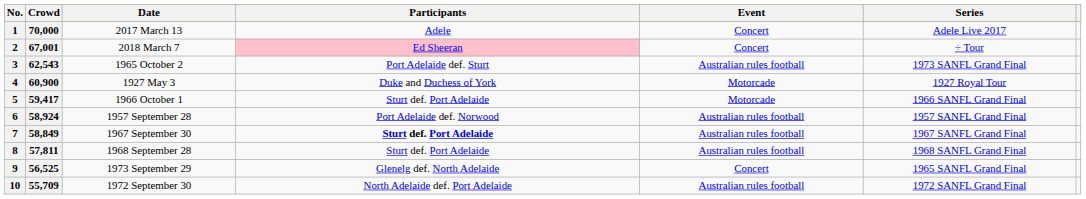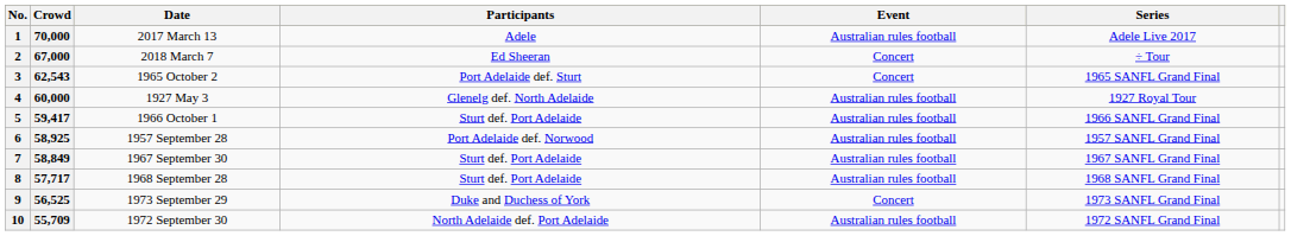1 | Event: Concert -> Australian rules football
2 | Crowd: 67,001 -> 67,000
2 | Participants: pink background -> no background
3 | Event: Australian rules football -> Concert
3 | Series: 1973 SANFL Grand Final -> 1965 SANFL Grand Final
4 | Crowd: 60,900 -> 60,000
4 | Participants: Duke and Duchess of York -> Glenelg def. North Adelaide
4 | Event: Motorcade -> Australian rules football
5 | Event: Motorcade -> Australian rules football
6 | Crowd: 58,924 -> 58,925
7 | Participants: bold -> normal
8 | Crowd: 57,811 -> 57,717
9 | Participants: Glenelg def. North Adelaide -> Duke and Duchess of York
9 | Series: 1965 SANFL Grand Final -> 1973 SANFL Grand Final
